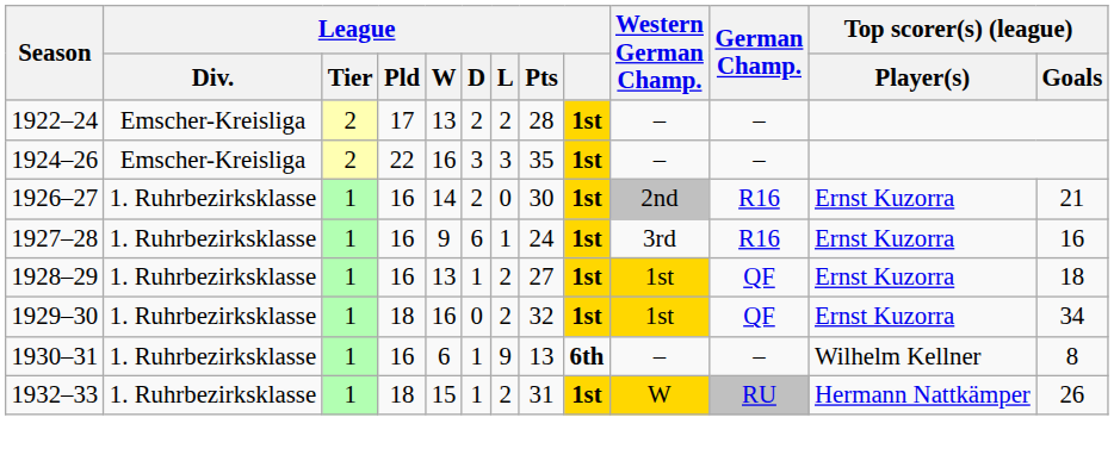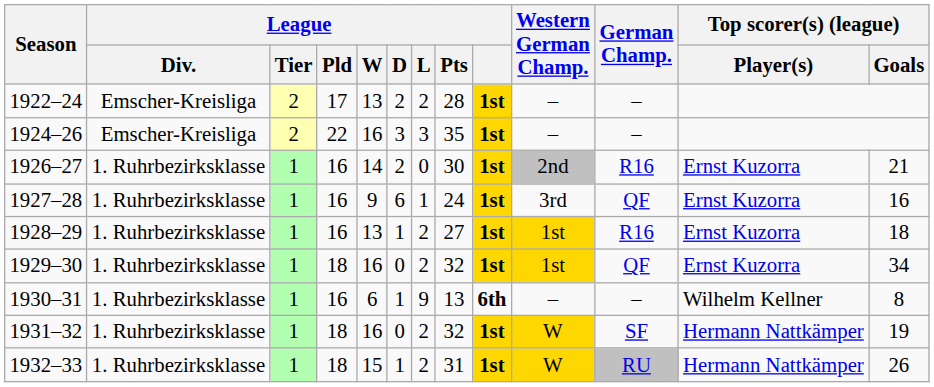1927–28 | German Champ.: R16 -> QF
1928–29 | German Champ.: QF -> R16
+ row: 1931–32 | 1. Ruhrbezirksklasse | 1 | 18 | 16 | 0 | 2 | 32 | 1st | W | SF | Hermann Nattkämper | 19
